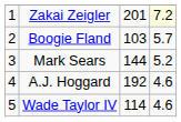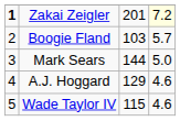Zakai Zeigler | column 1: normal -> bold
Mark Sears | column 4: 5.2 -> 5.0
A.J. Hoggard | column 3: 192 -> 129
Wade Taylor IV | column 3: 114 -> 115
